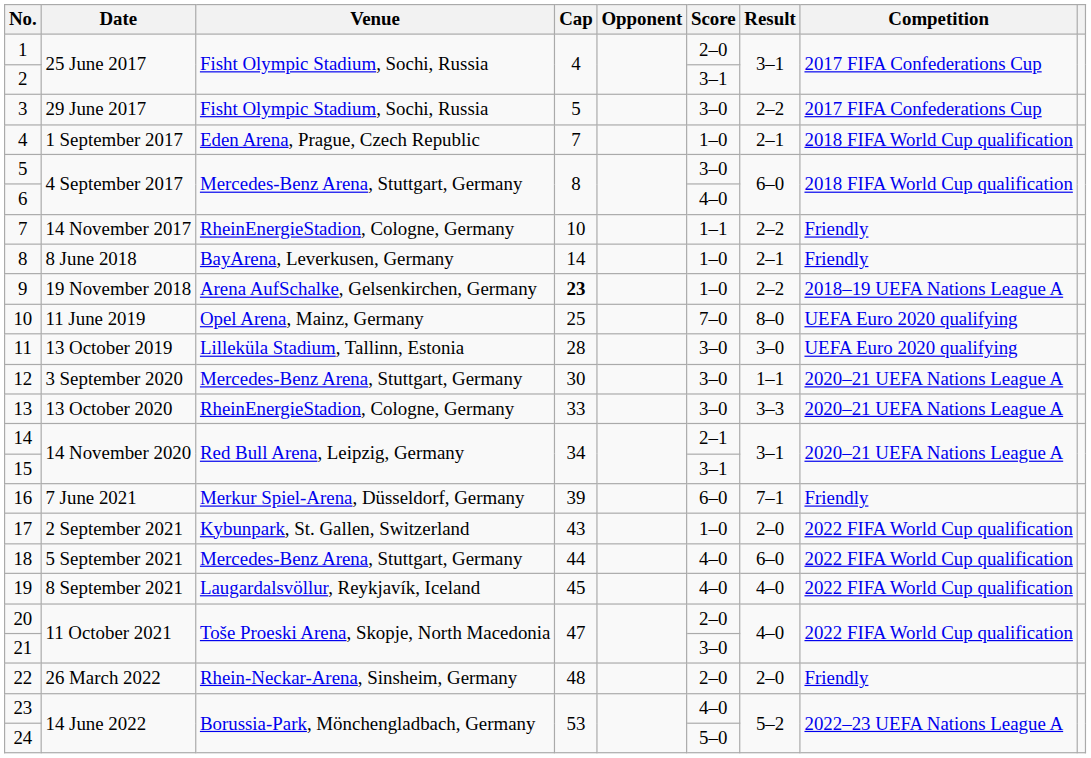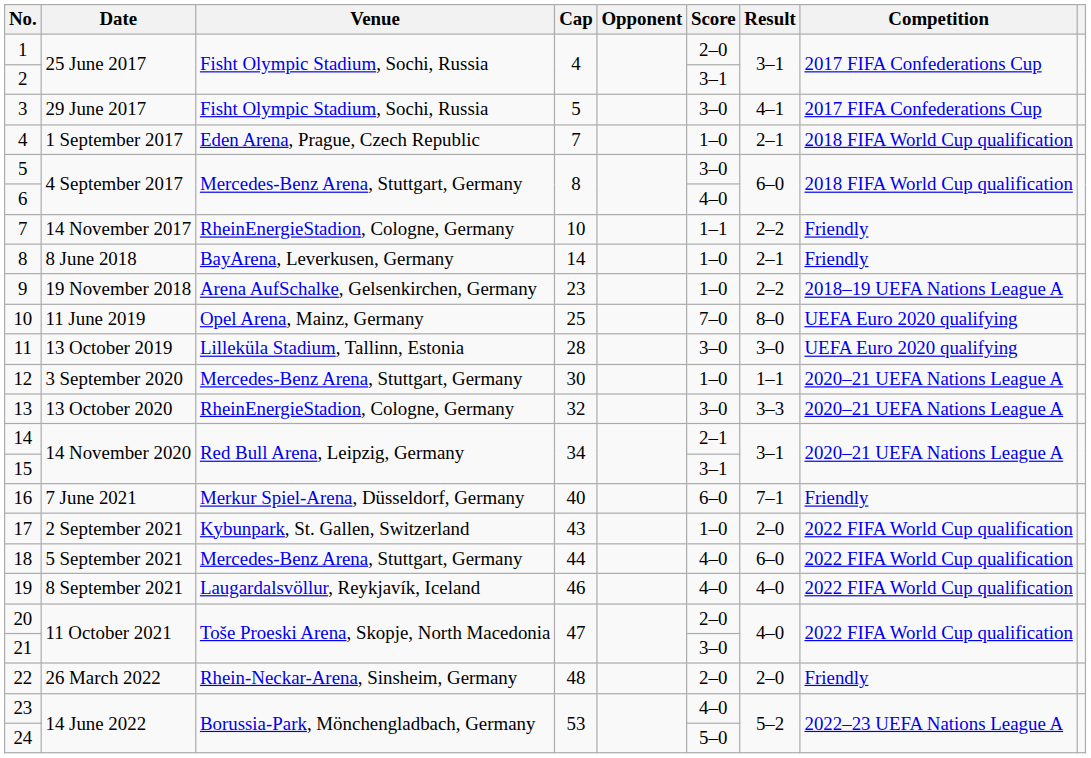3 | Result: 2–2 -> 4–1
9 | Cap: bold -> normal
12 | Score: 3–0 -> 1–0
13 | Cap: 33 -> 32
16 | Cap: 39 -> 40
19 | Cap: 45 -> 46
